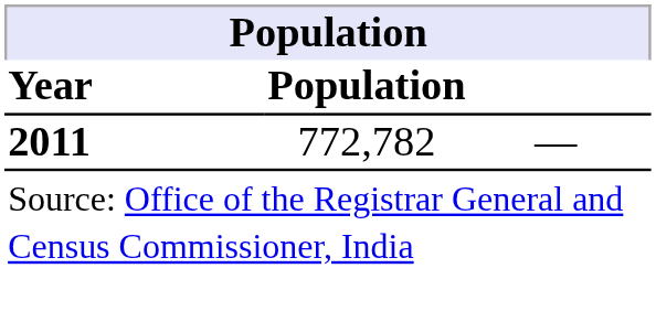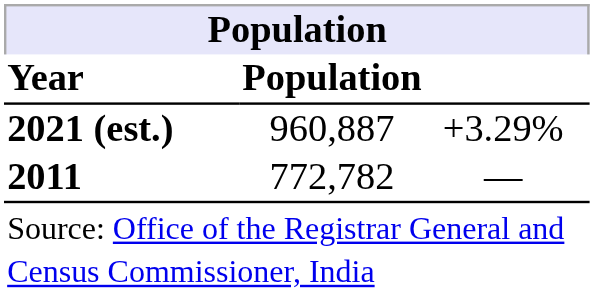+ row: 2021 (est.) | 960,887 | +3.29%
